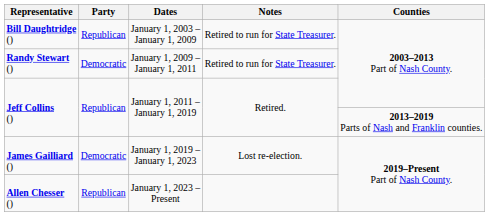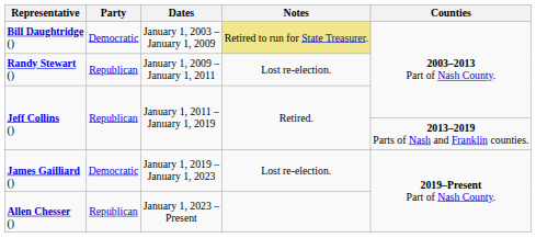Bill Daughtridge () | Party: Republican -> Democratic
Bill Daughtridge () | Notes: no background -> khaki background
Randy Stewart () | Party: Democratic -> Republican
Randy Stewart () | Notes: Retired to run for State Treasurer. -> Lost re-election.
